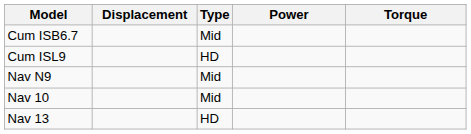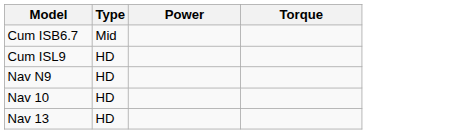- column: Displacement
Nav N9 | Type: Mid -> HD
Nav 10 | Type: Mid -> HD
